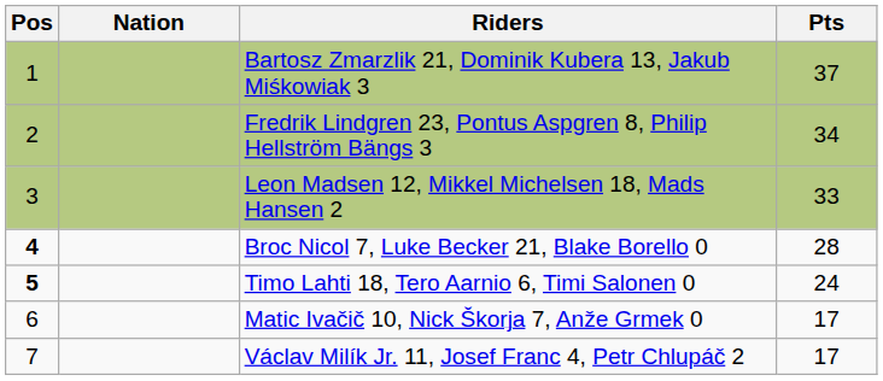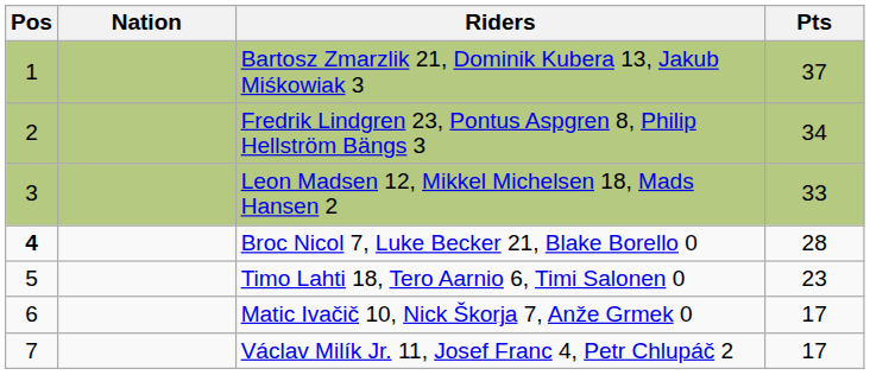Timo Lahti 18, Tero Aarnio 6, Timi Salonen 0 | Pos: bold -> normal
Timo Lahti 18, Tero Aarnio 6, Timi Salonen 0 | Pts: 24 -> 23
